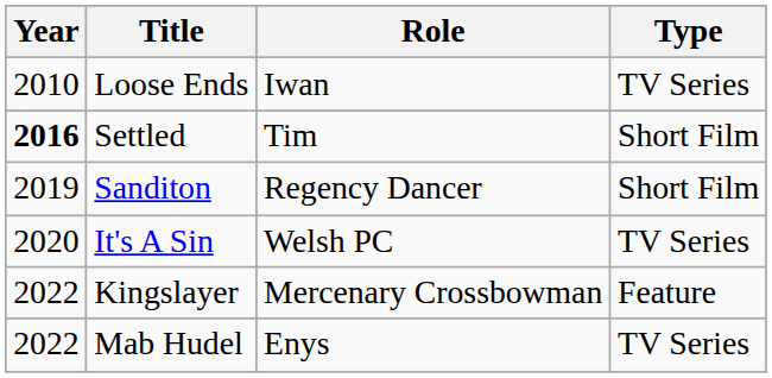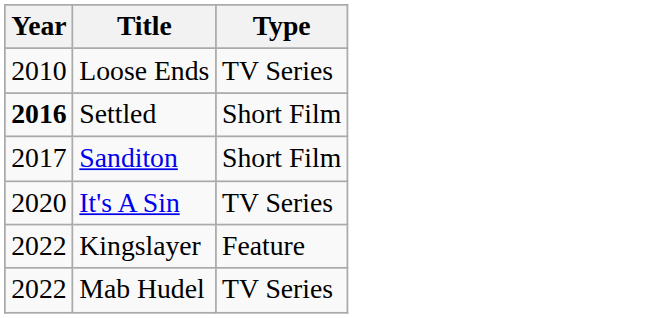- column: Role | Iwan | Tim | Regency Dancer | Welsh PC | Mercenary Crossbowman | Enys
Sanditon | Year: 2019 -> 2017
